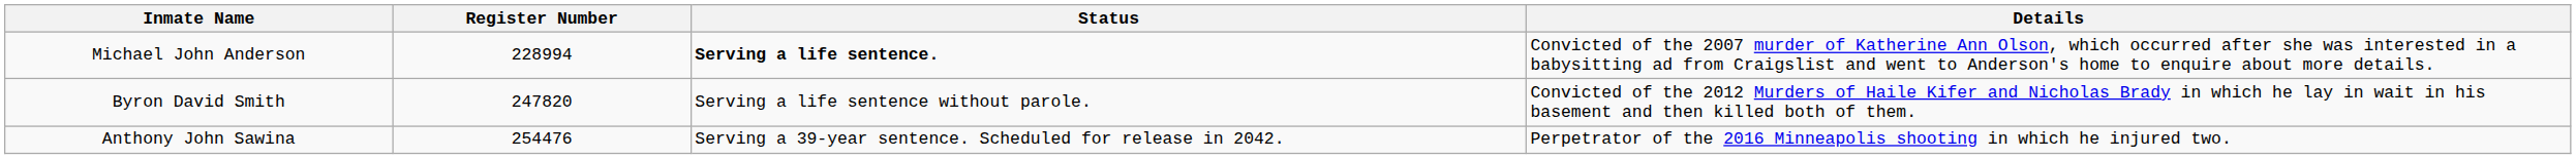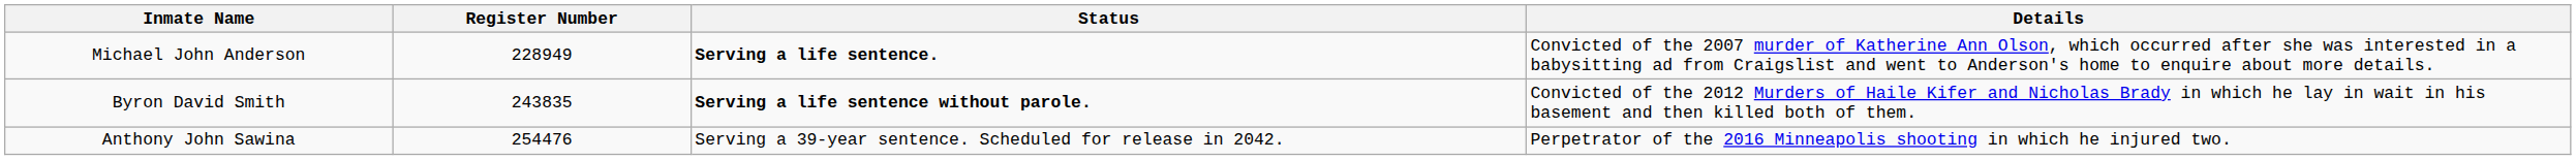Michael John Anderson | Register Number: 228994 -> 228949
Byron David Smith | Register Number: 247820 -> 243835
Byron David Smith | Status: normal -> bold
